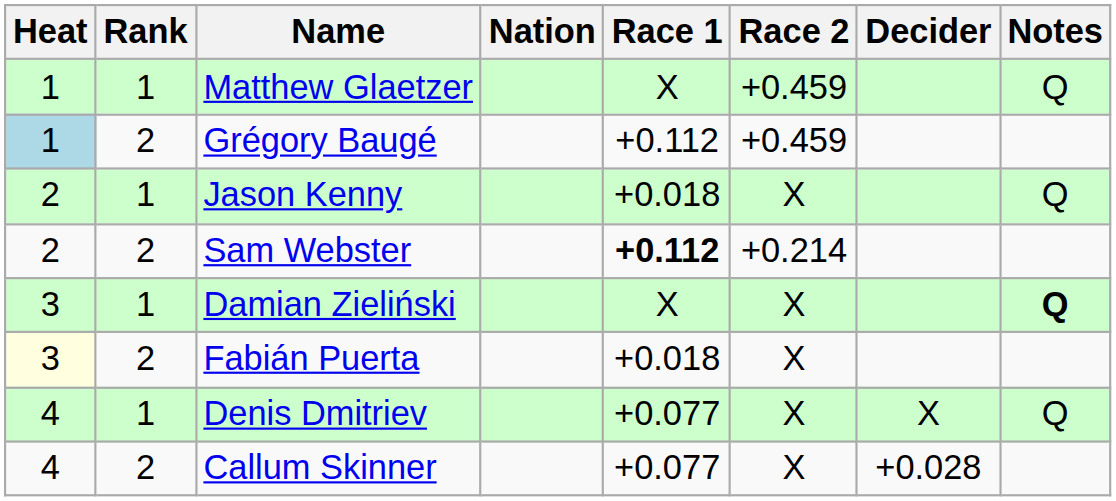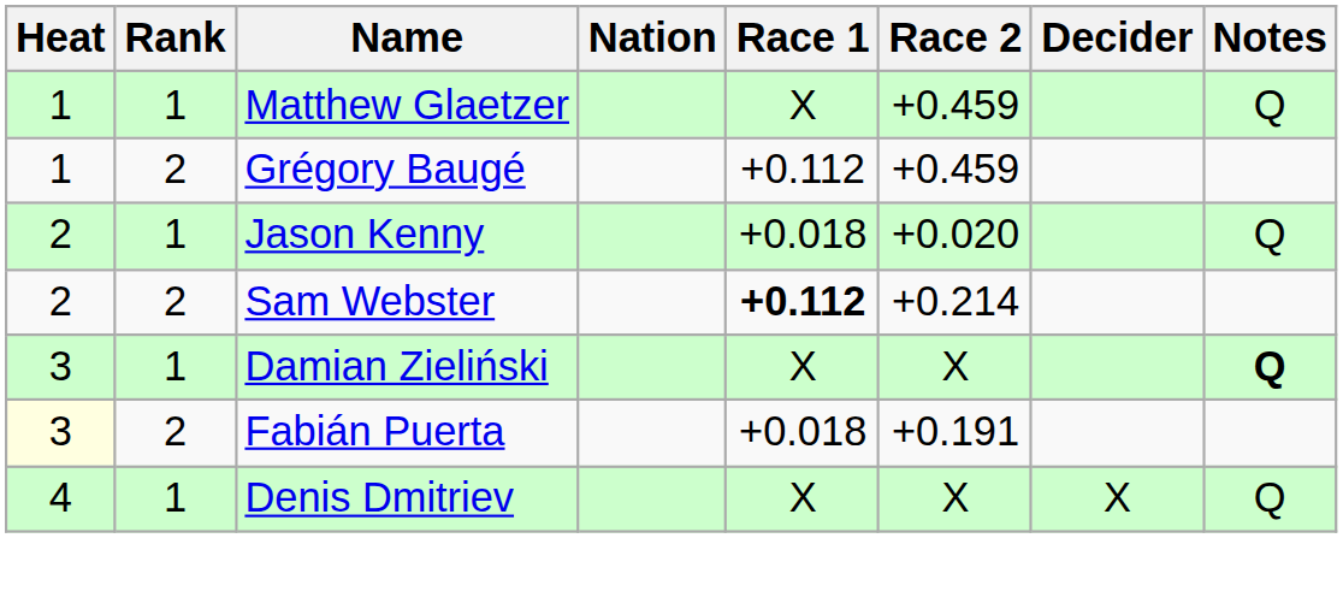Grégory Baugé | Heat: lightblue background -> no background
Jason Kenny | Race 2: X -> +0.020
Fabián Puerta | Race 2: X -> +0.191
Denis Dmitriev | Race 1: +0.077 -> X
- row: 4 | 2 | Callum Skinner | +0.077 | X | +0.028
